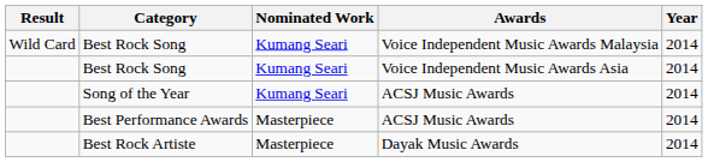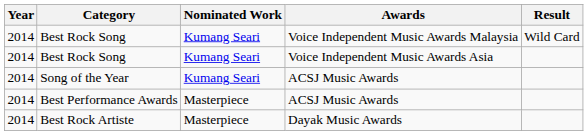columns swapped: Year <-> Result
